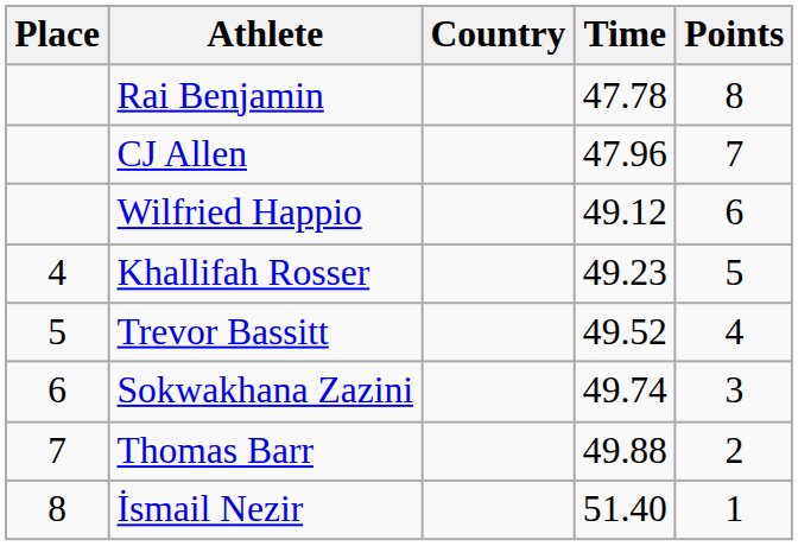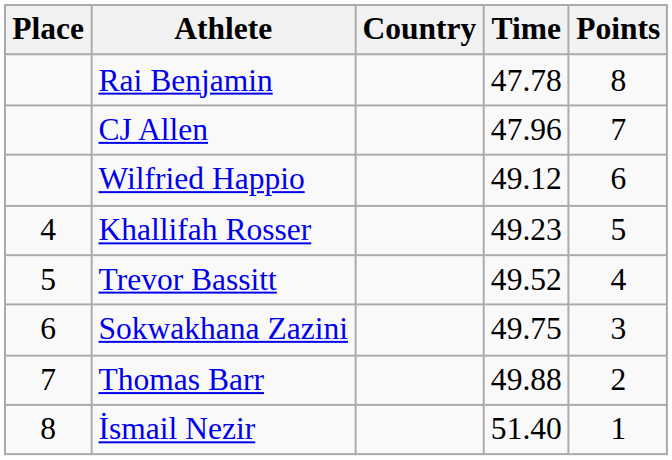Sokwakhana Zazini | Time: 49.74 -> 49.75
